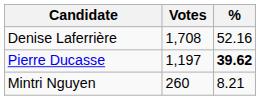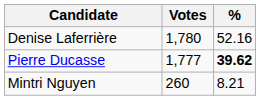Denise Laferrière | Votes: 1,708 -> 1,780
Pierre Ducasse | Votes: 1,197 -> 1,777
